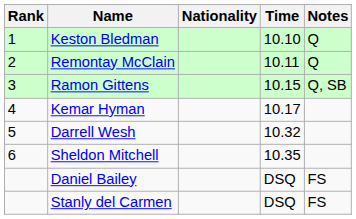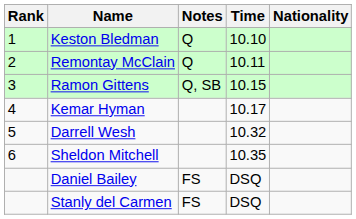columns swapped: Nationality <-> Notes
